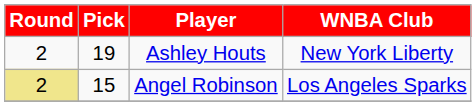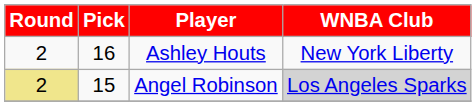Ashley Houts | Pick: 19 -> 16
Angel Robinson | WNBA Club: no background -> lightgrey background
